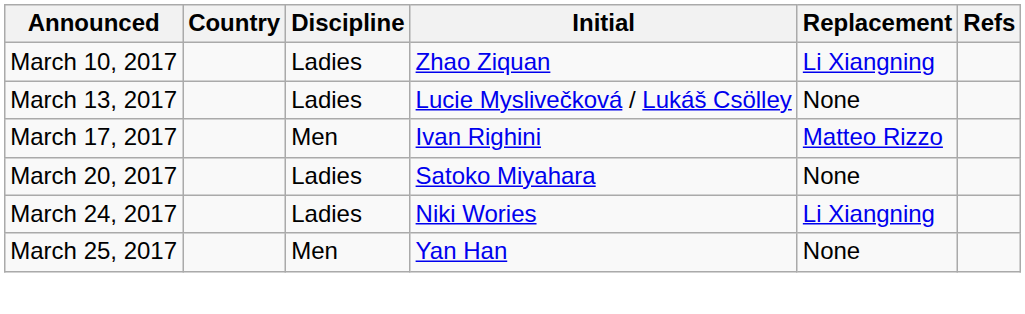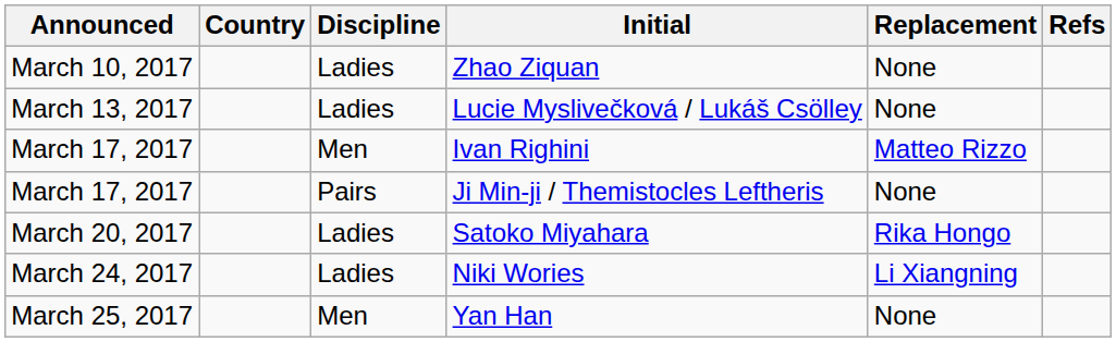Zhao Ziquan | Replacement: Li Xiangning -> None
+ row: March 17, 2017 | Pairs | Ji Min-ji / Themistocles Leftheris | None
Satoko Miyahara | Replacement: None -> Rika Hongo
